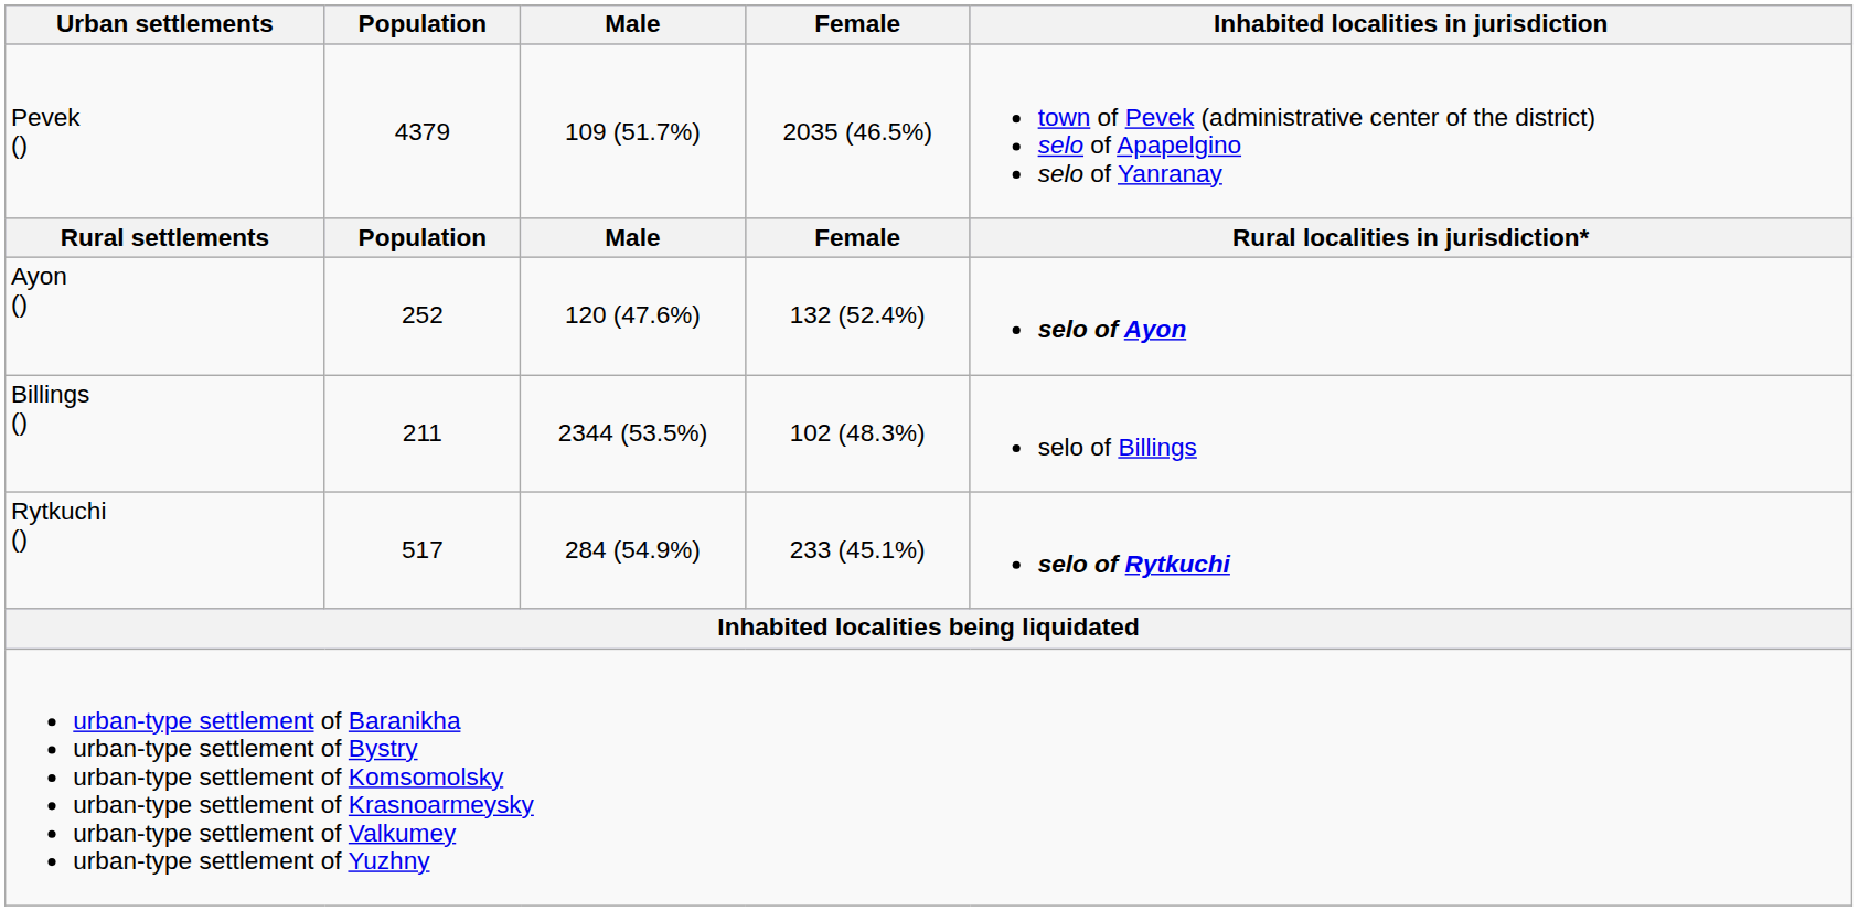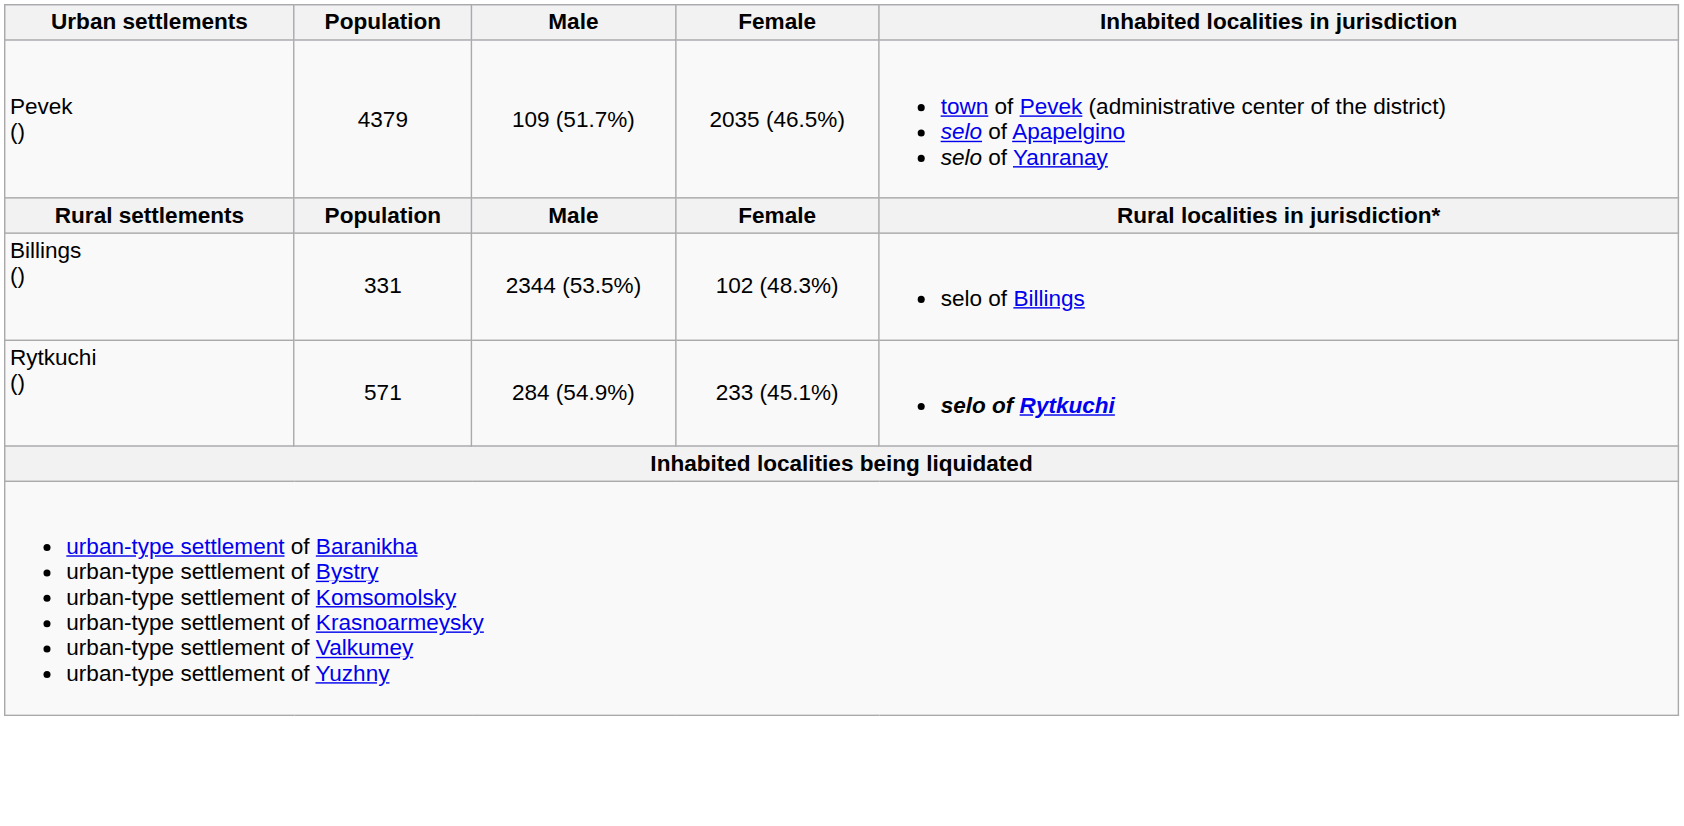- row: Ayon () | 252 | 120 (47.6%) | 132 (52.4%) | selo of Ayon
Billings () | Population: 211 -> 331
Rytkuchi () | Population: 517 -> 571
